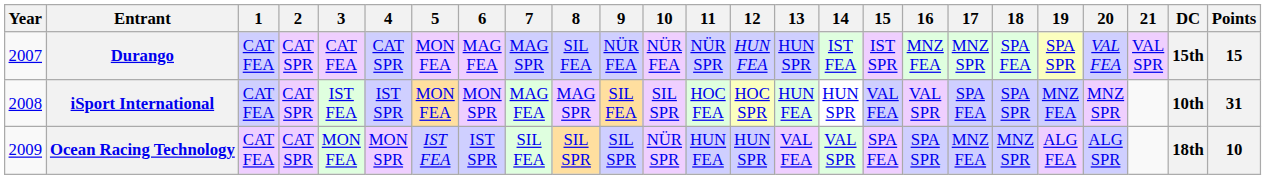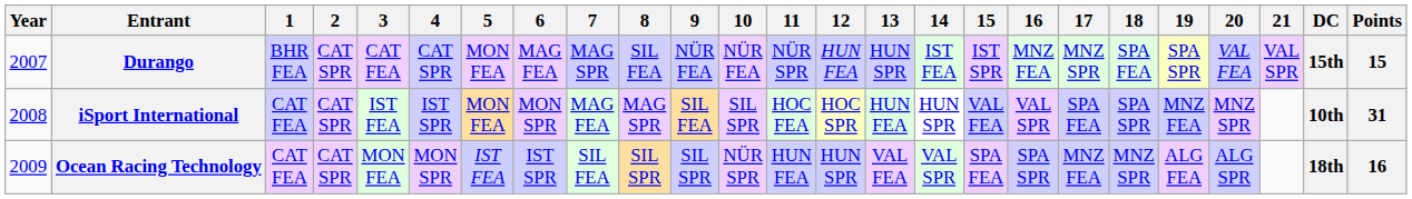Durango | 1: CAT FEA -> BHR FEA
Ocean Racing Technology | Points: 10 -> 16
